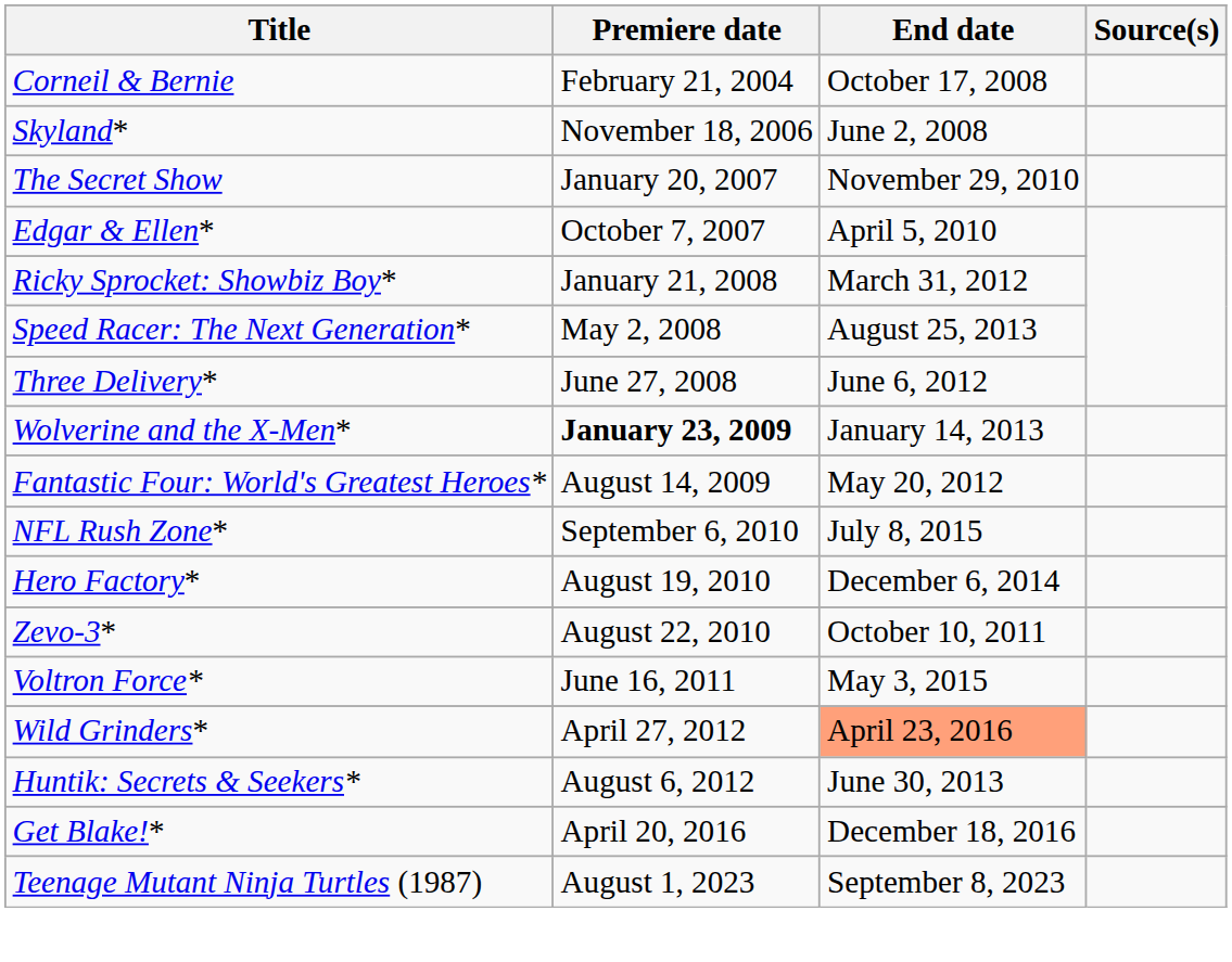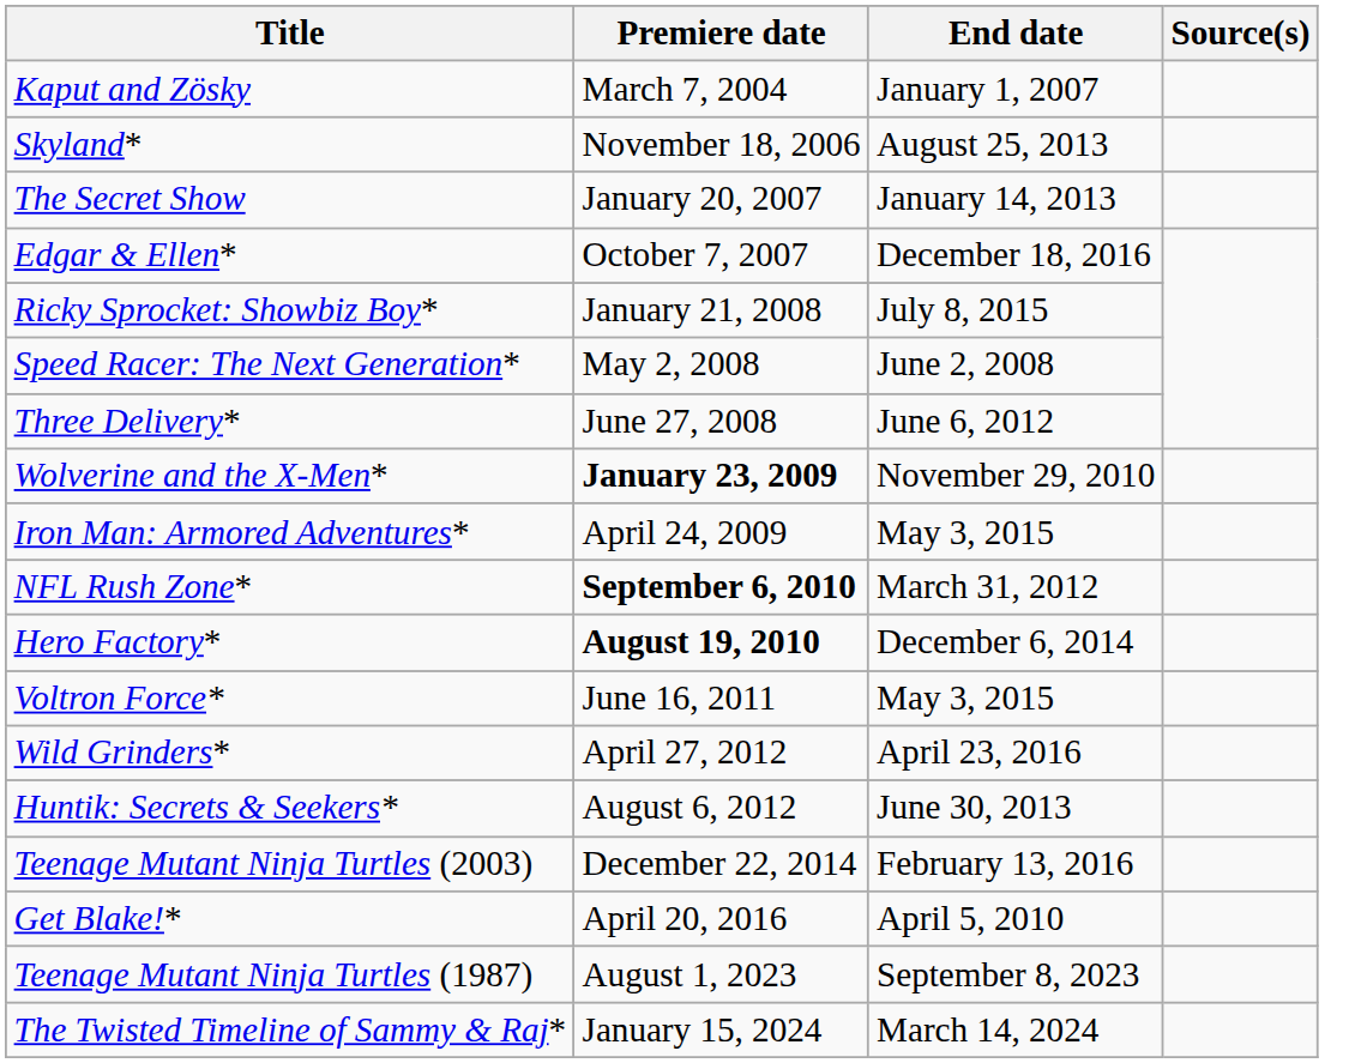- row: Corneil & Bernie | February 21, 2004 | October 17, 2008
+ row: Kaput and Zösky | March 7, 2004 | January 1, 2007
Skyland* | End date: June 2, 2008 -> August 25, 2013
The Secret Show | End date: November 29, 2010 -> January 14, 2013
Edgar & Ellen* | End date: April 5, 2010 -> December 18, 2016
Ricky Sprocket: Showbiz Boy* | End date: March 31, 2012 -> July 8, 2015
Speed Racer: The Next Generation* | End date: August 25, 2013 -> June 2, 2008
Wolverine and the X-Men* | End date: January 14, 2013 -> November 29, 2010
+ row: Iron Man: Armored Adventures* | April 24, 2009 | May 3, 2015
- row: Fantastic Four: World's Greatest Heroes* | August 14, 2009 | May 20, 2012
NFL Rush Zone* | Premiere date: normal -> bold
NFL Rush Zone* | End date: July 8, 2015 -> March 31, 2012
Hero Factory* | Premiere date: normal -> bold
- row: Zevo-3* | August 22, 2010 | October 10, 2011
Wild Grinders* | End date: lightsalmon background -> no background
+ row: Teenage Mutant Ninja Turtles (2003) | December 22, 2014 | February 13, 2016
Get Blake!* | End date: December 18, 2016 -> April 5, 2010
+ row: The Twisted Timeline of Sammy & Raj* | January 15, 2024 | March 14, 2024
